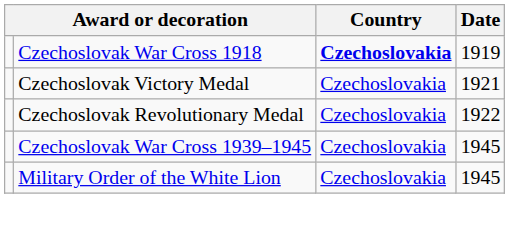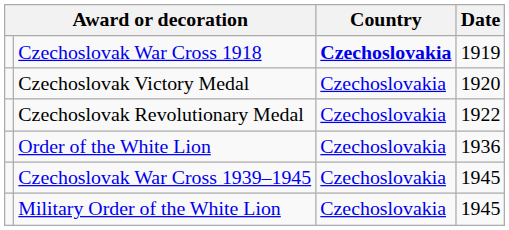Czechoslovak Victory Medal | Date: 1921 -> 1920
+ row: Order of the White Lion | Czechoslovakia | 1936
